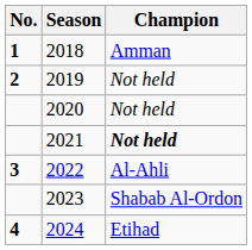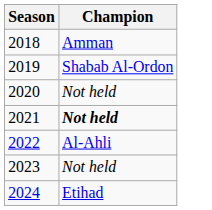- column: No. | 1 | 2 | 3 | 4
2019 | Champion: Not held -> Shabab Al-Ordon
2023 | Champion: Shabab Al-Ordon -> Not held
